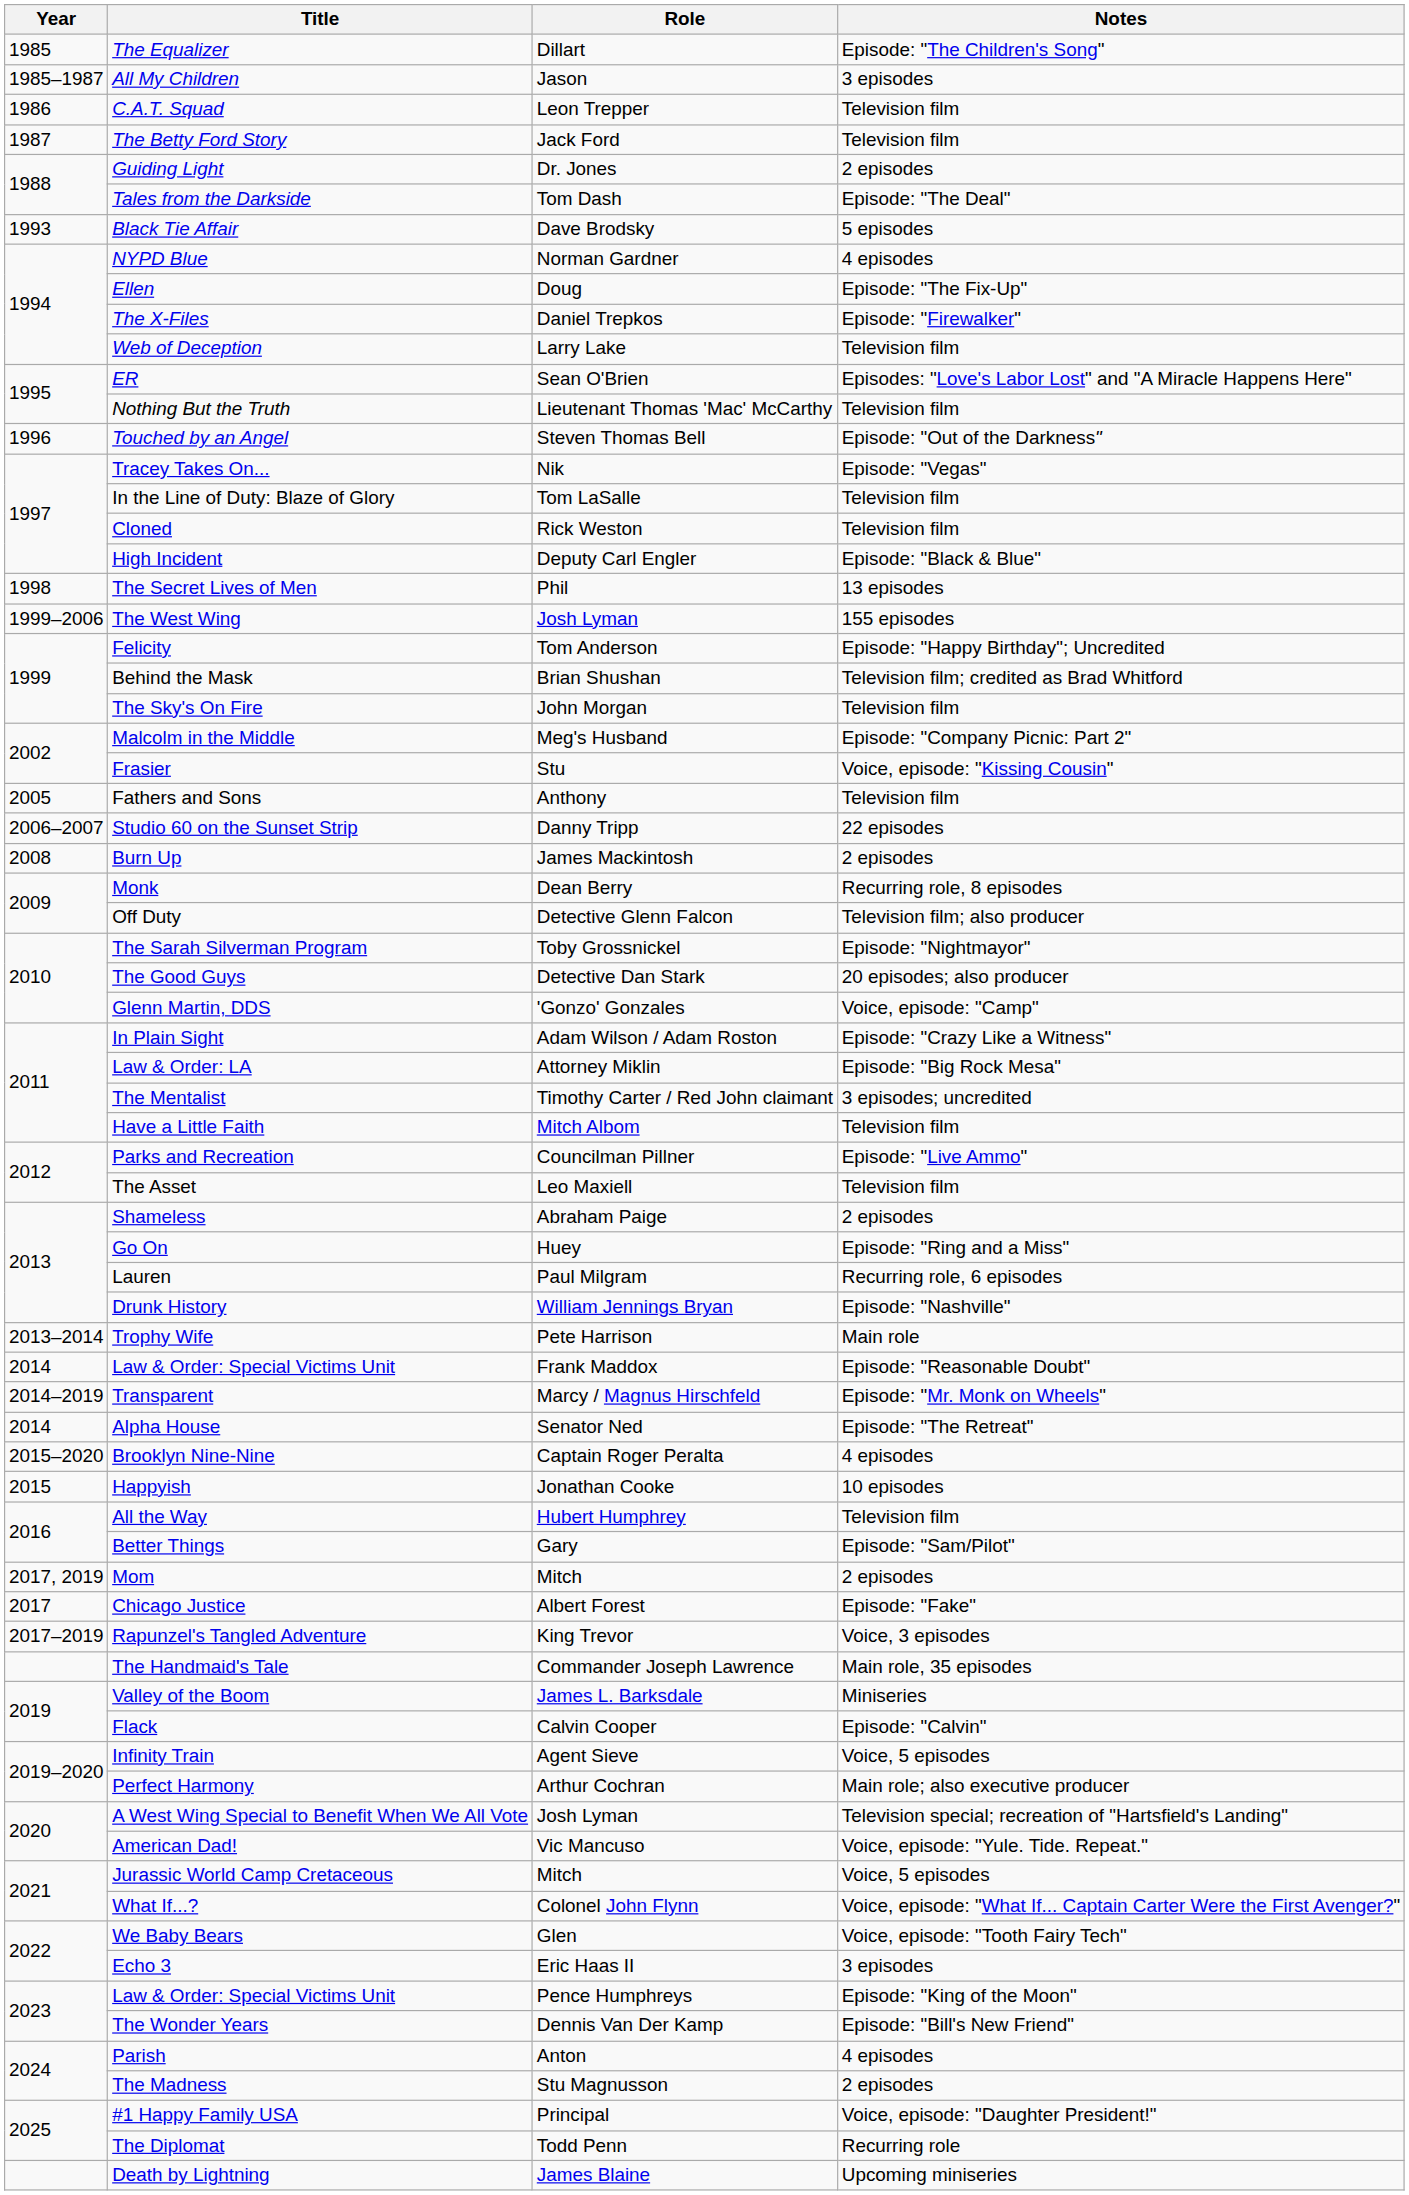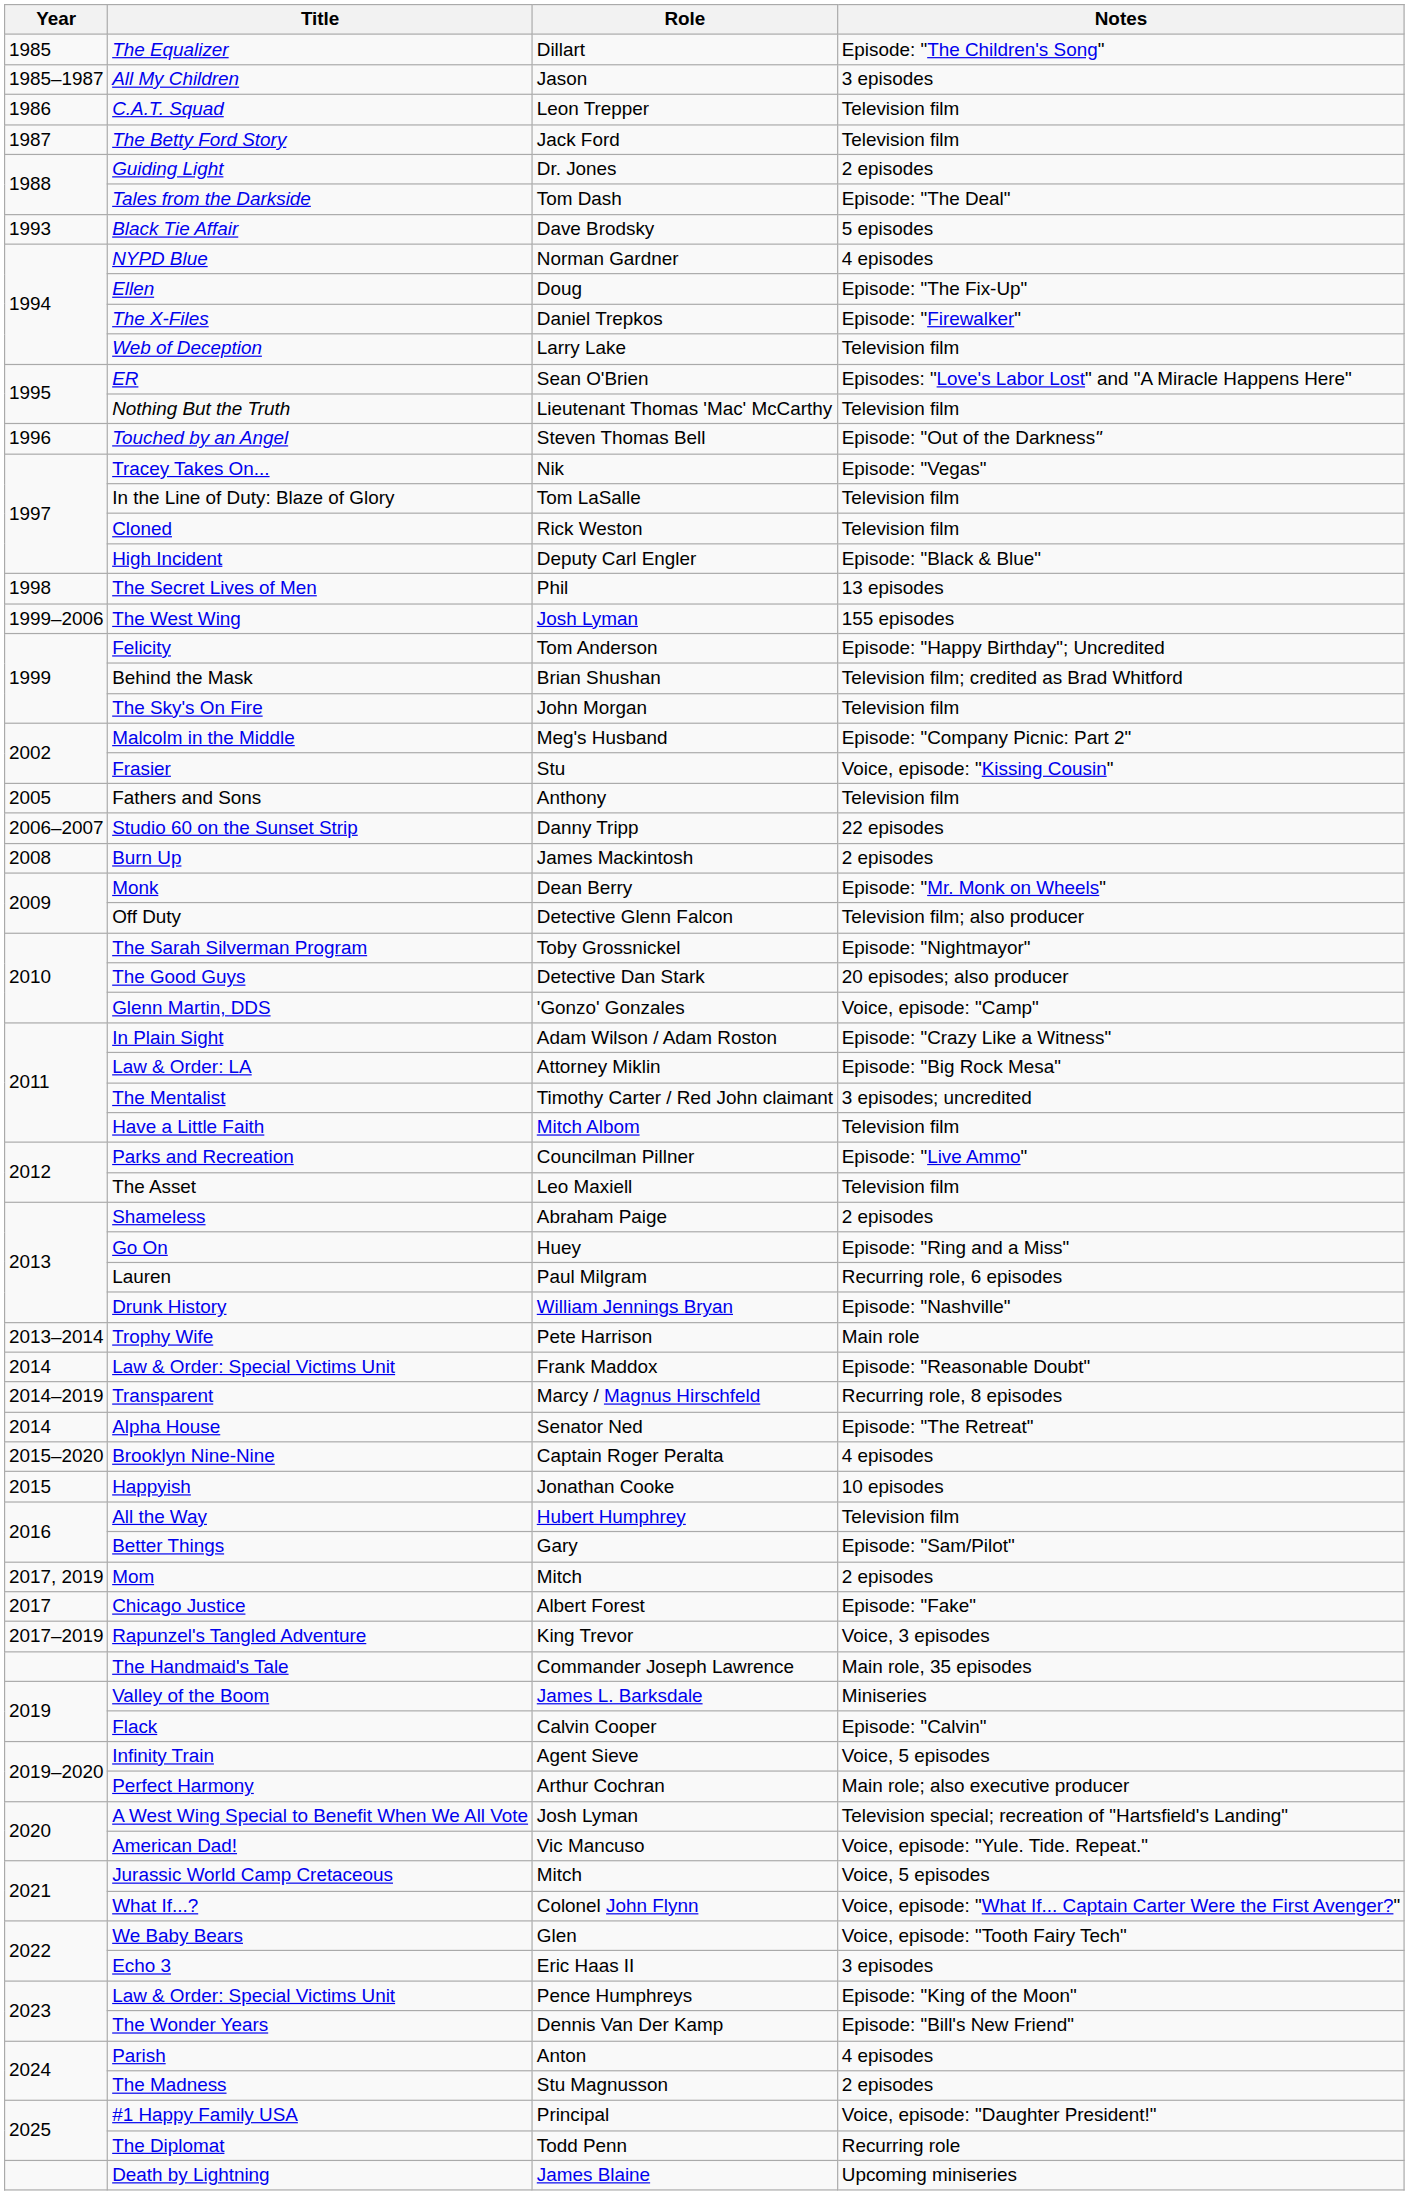Monk | Notes: Recurring role, 8 episodes -> Episode: "Mr. Monk on Wheels"
Transparent | Notes: Episode: "Mr. Monk on Wheels" -> Recurring role, 8 episodes
